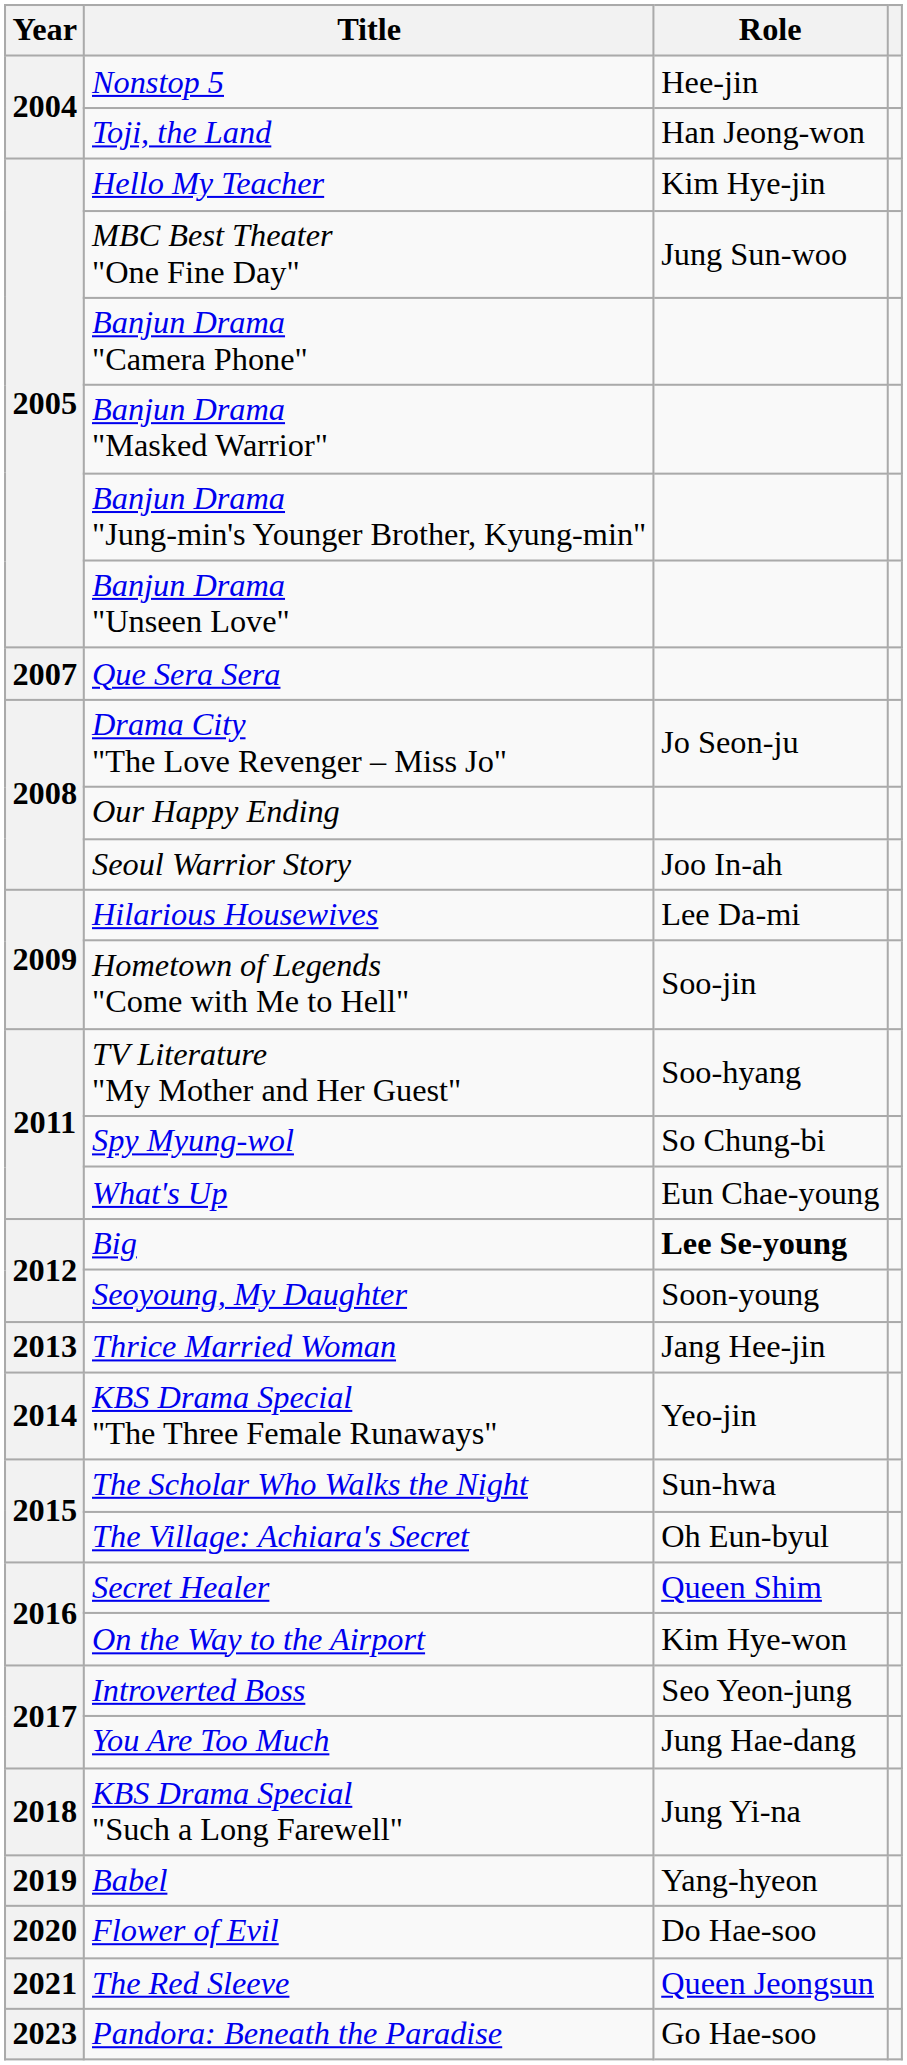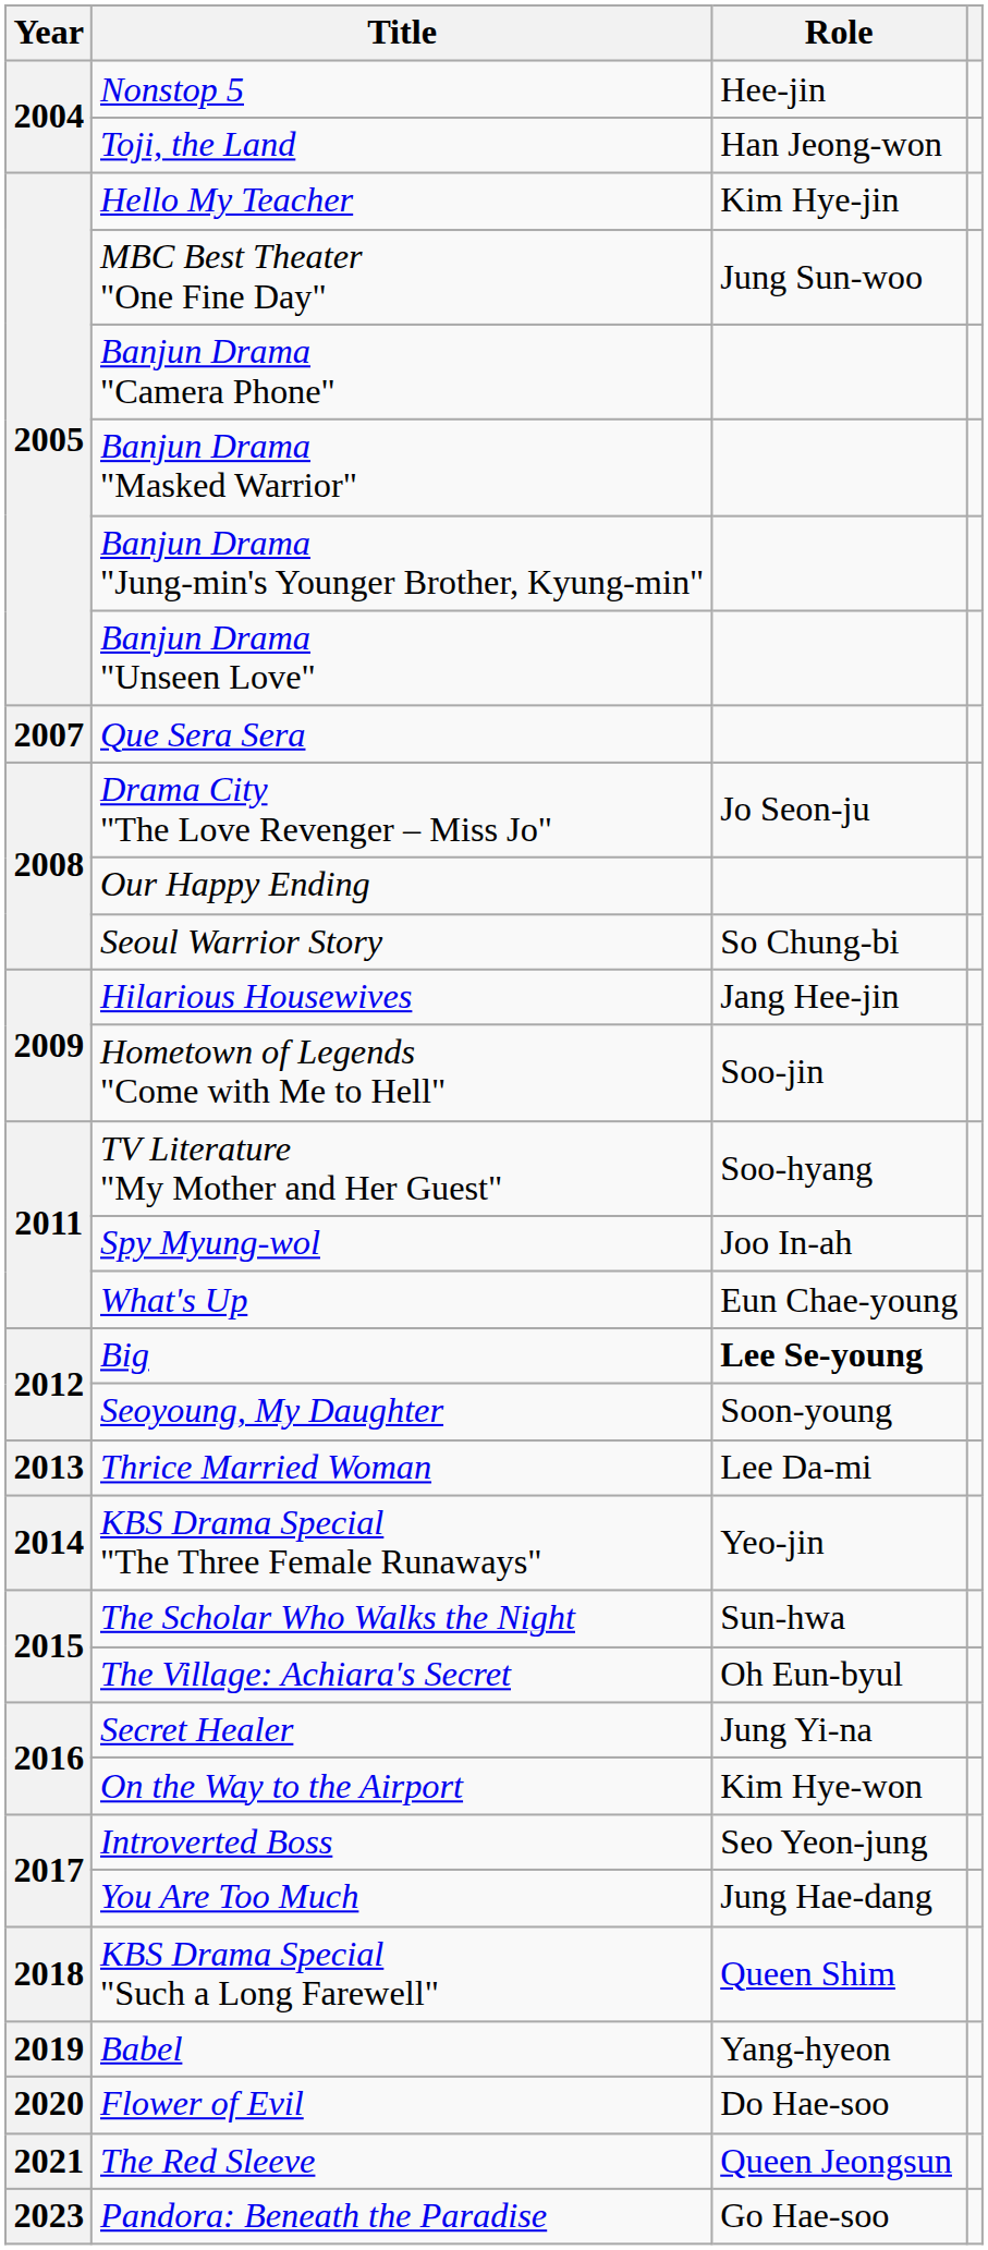Seoul Warrior Story | Role: Joo In-ah -> So Chung-bi
Hilarious Housewives | Role: Lee Da-mi -> Jang Hee-jin
Spy Myung-wol | Role: So Chung-bi -> Joo In-ah
Thrice Married Woman | Role: Jang Hee-jin -> Lee Da-mi
Secret Healer | Role: Queen Shim -> Jung Yi-na
KBS Drama Special "Such a Long Farewell" | Role: Jung Yi-na -> Queen Shim
